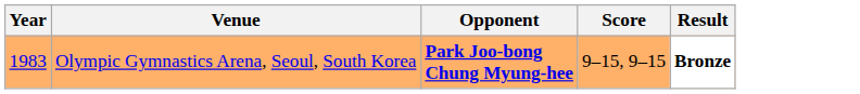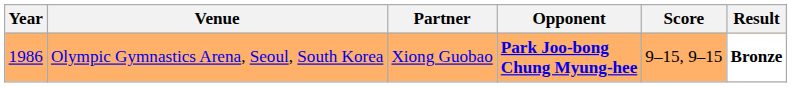+ column: Partner | Xiong Guobao
Olympic Gymnastics Arena, Seoul, South Korea | Year: 1983 -> 1986
